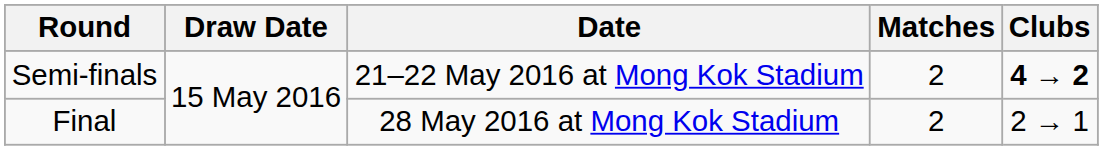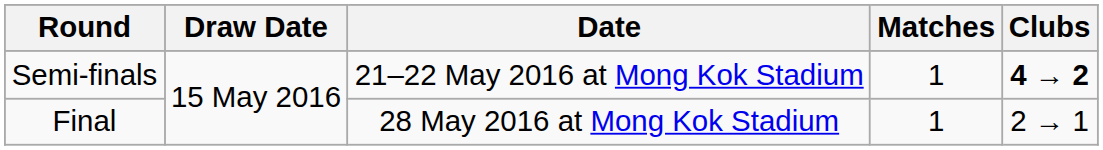Semi-finals | Matches: 2 -> 1
Final | Matches: 2 -> 1
